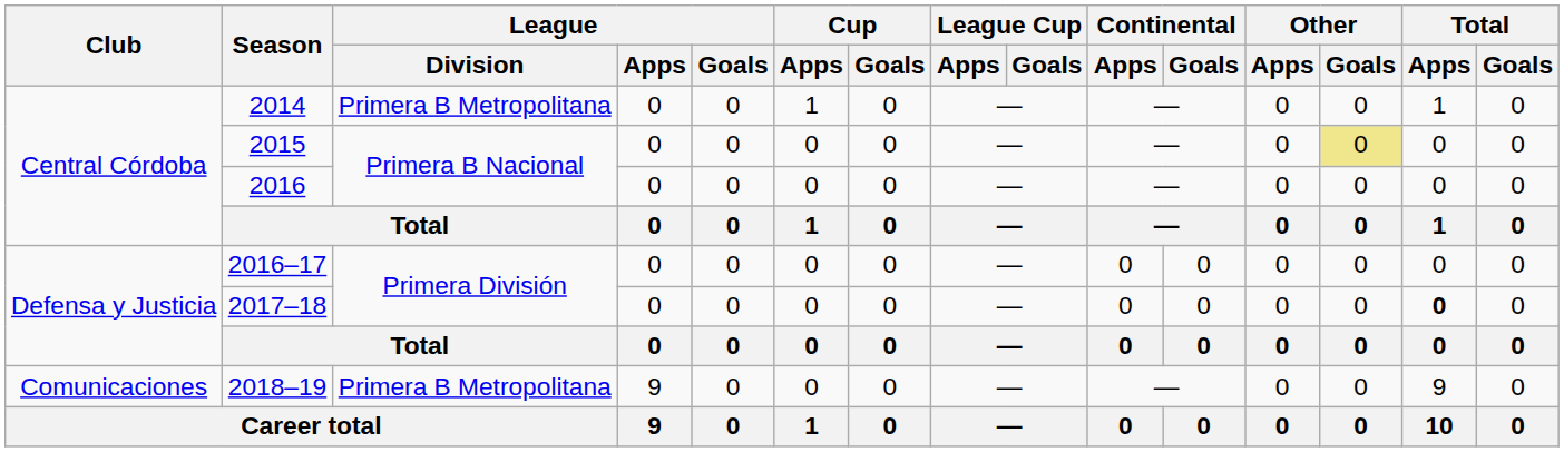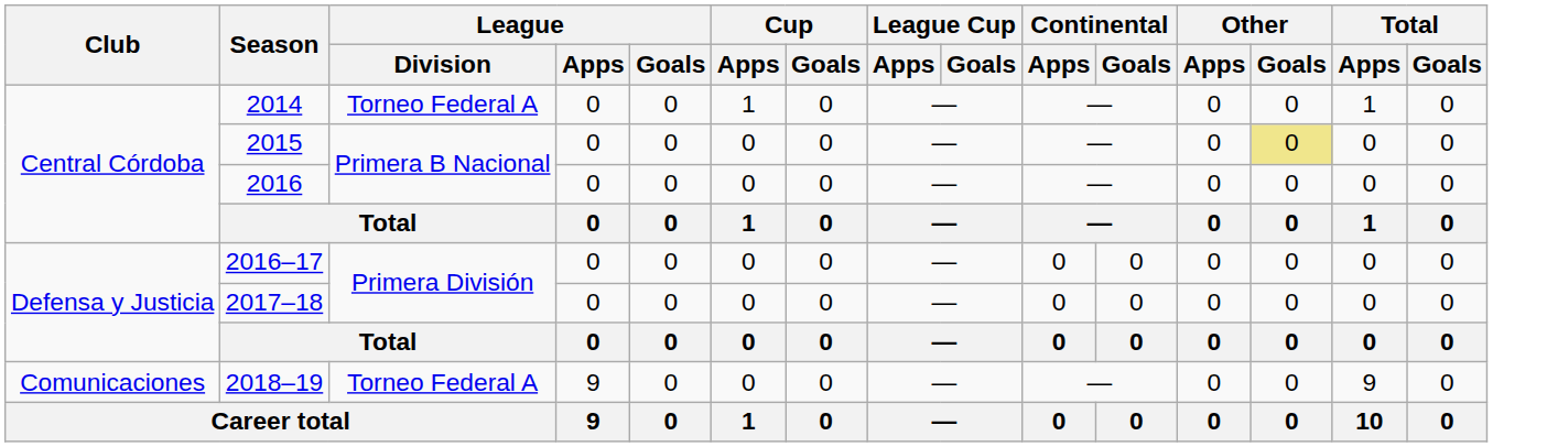2014 | League / Division: Primera B Metropolitana -> Torneo Federal A
2017–18 | Total / Apps: bold -> normal
2018–19 | League / Division: Primera B Metropolitana -> Torneo Federal A
